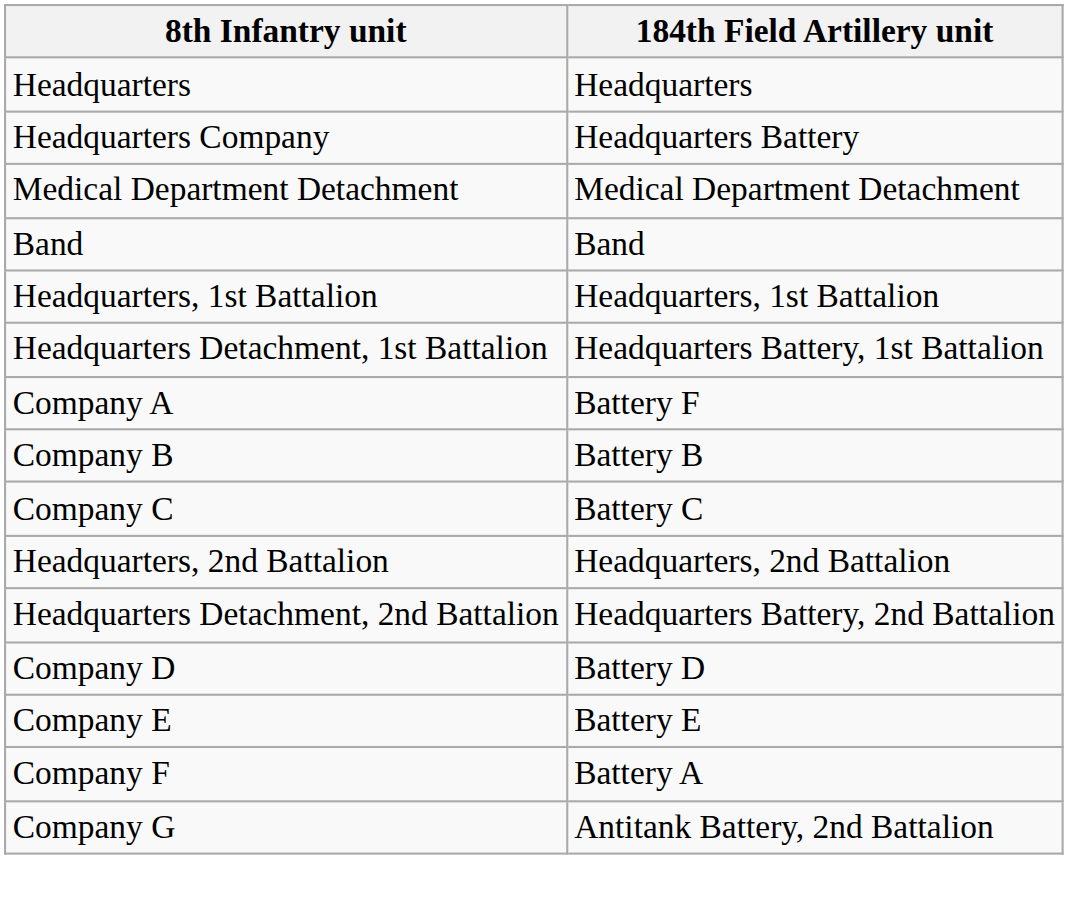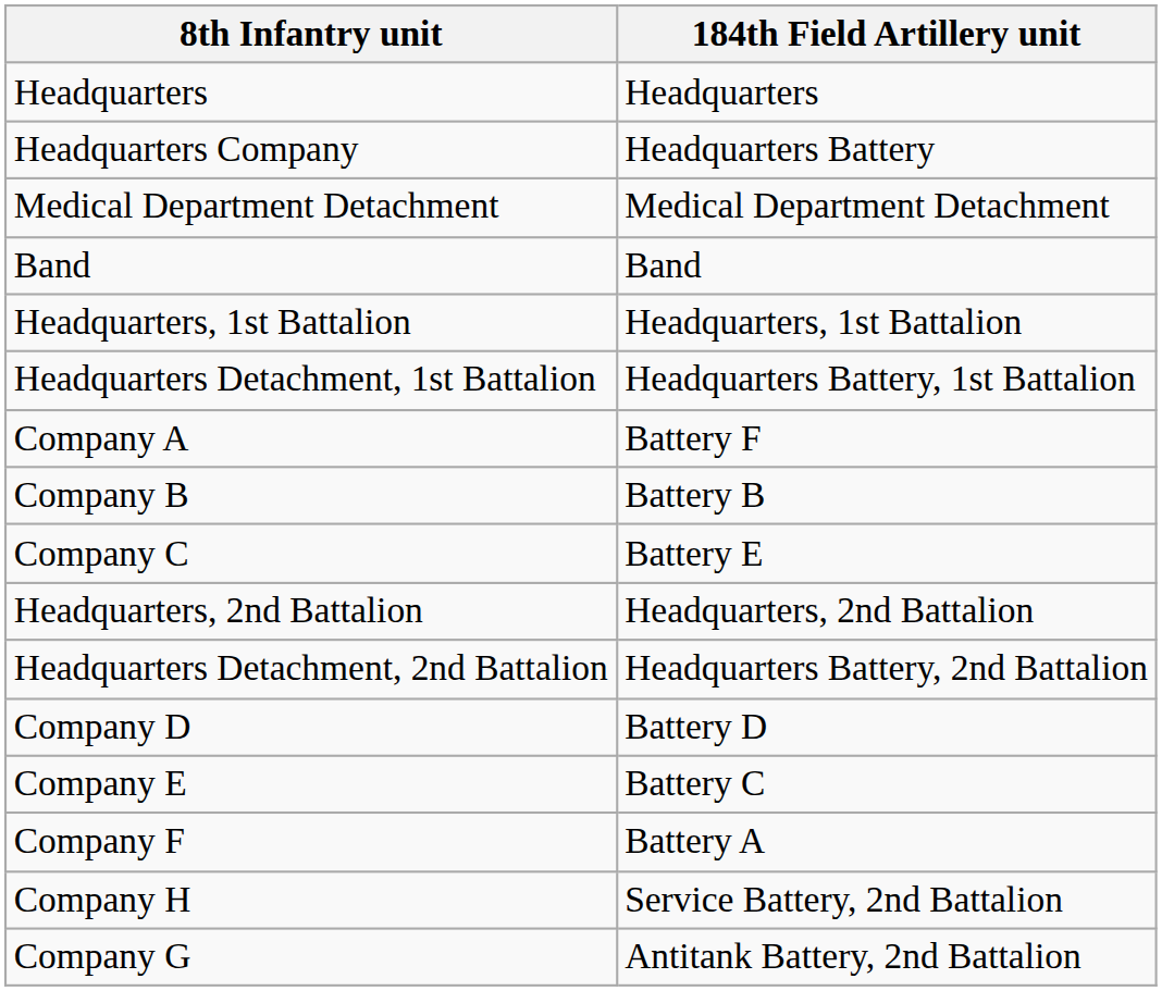Company C | 184th Field Artillery unit: Battery C -> Battery E
Company E | 184th Field Artillery unit: Battery E -> Battery C
+ row: Company H | Service Battery, 2nd Battalion
